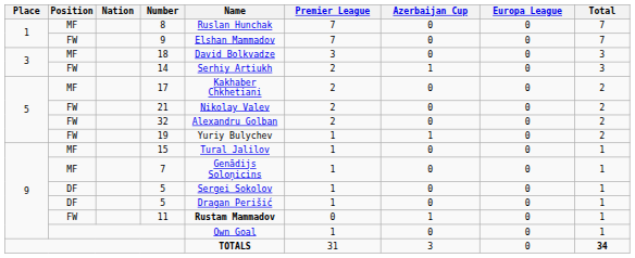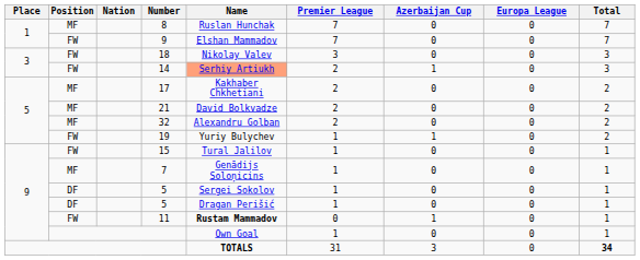18 | Position: MF -> FW
18 | Name: David Bolkvadze -> Nikolay Valev
14 | Name: no background -> lightsalmon background
21 | Position: FW -> MF
21 | Name: Nikolay Valev -> David Bolkvadze
32 | Position: FW -> MF
15 | Position: MF -> FW
